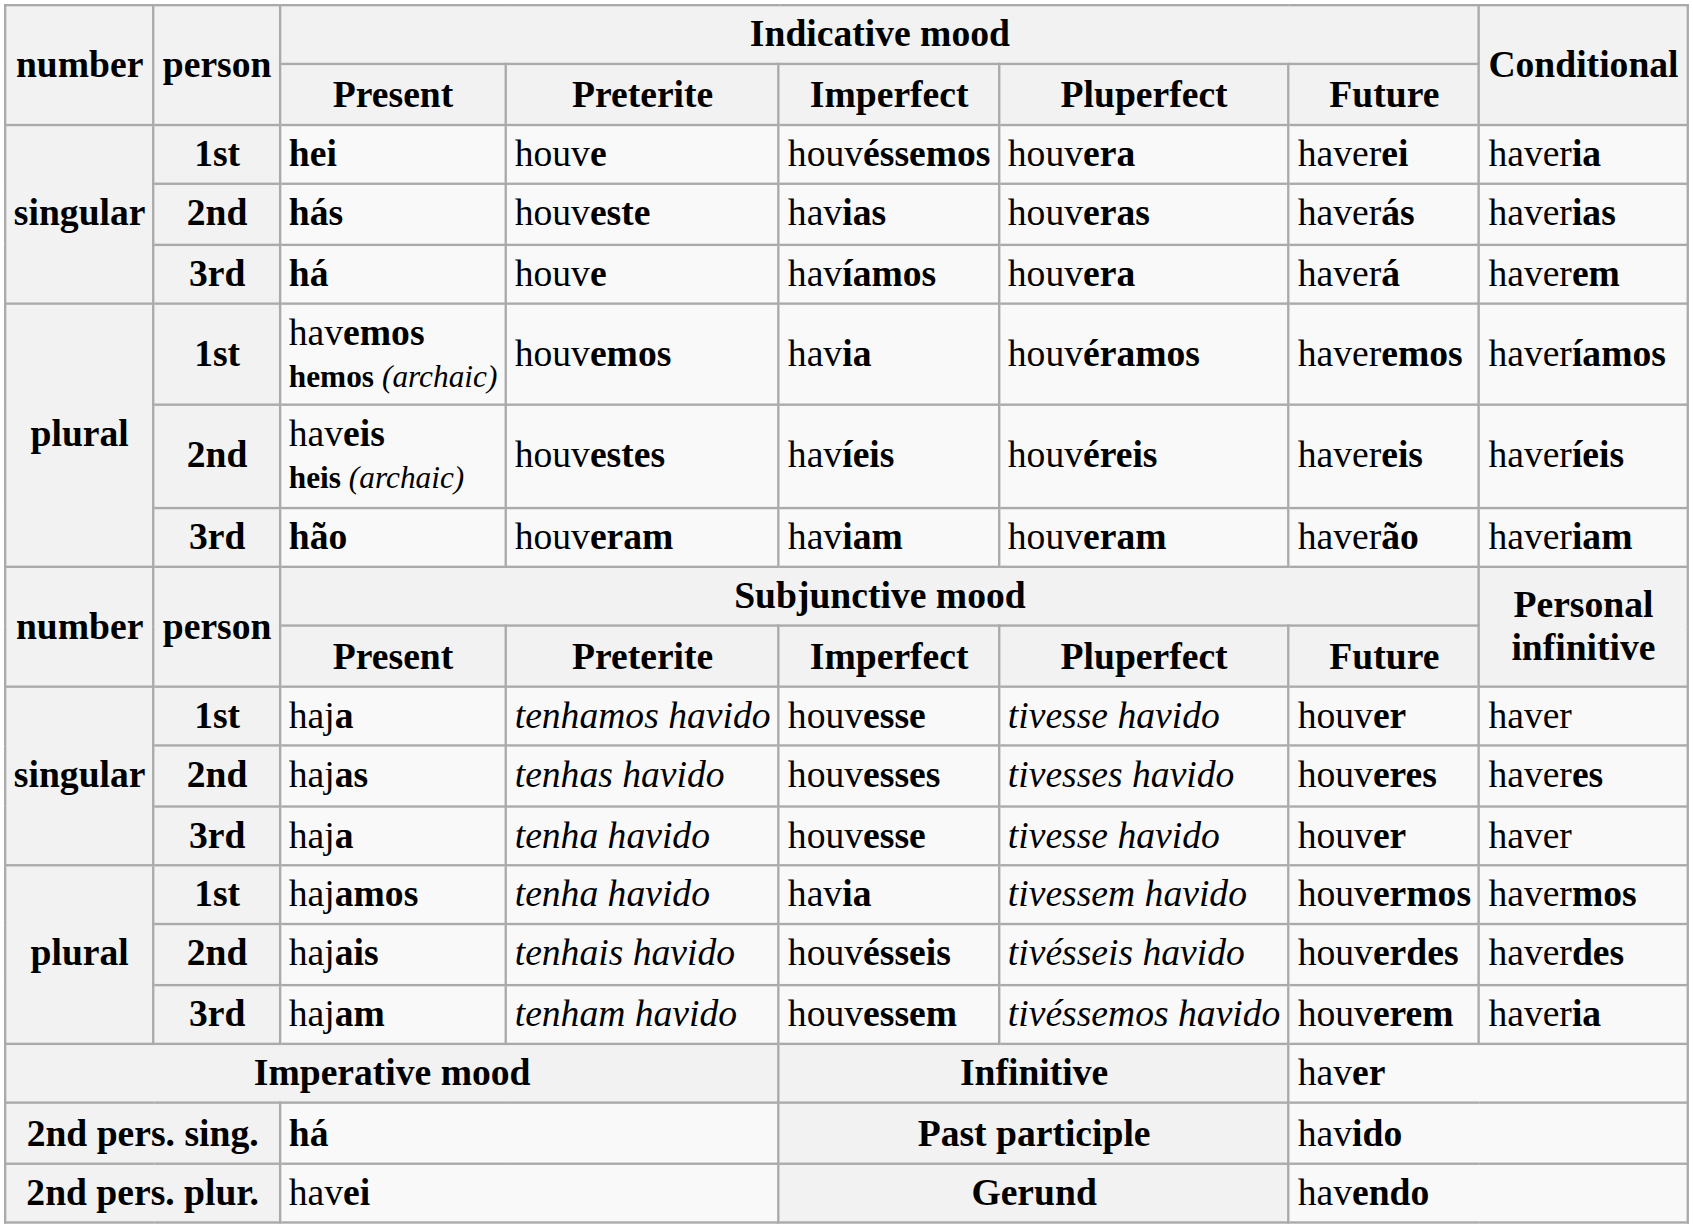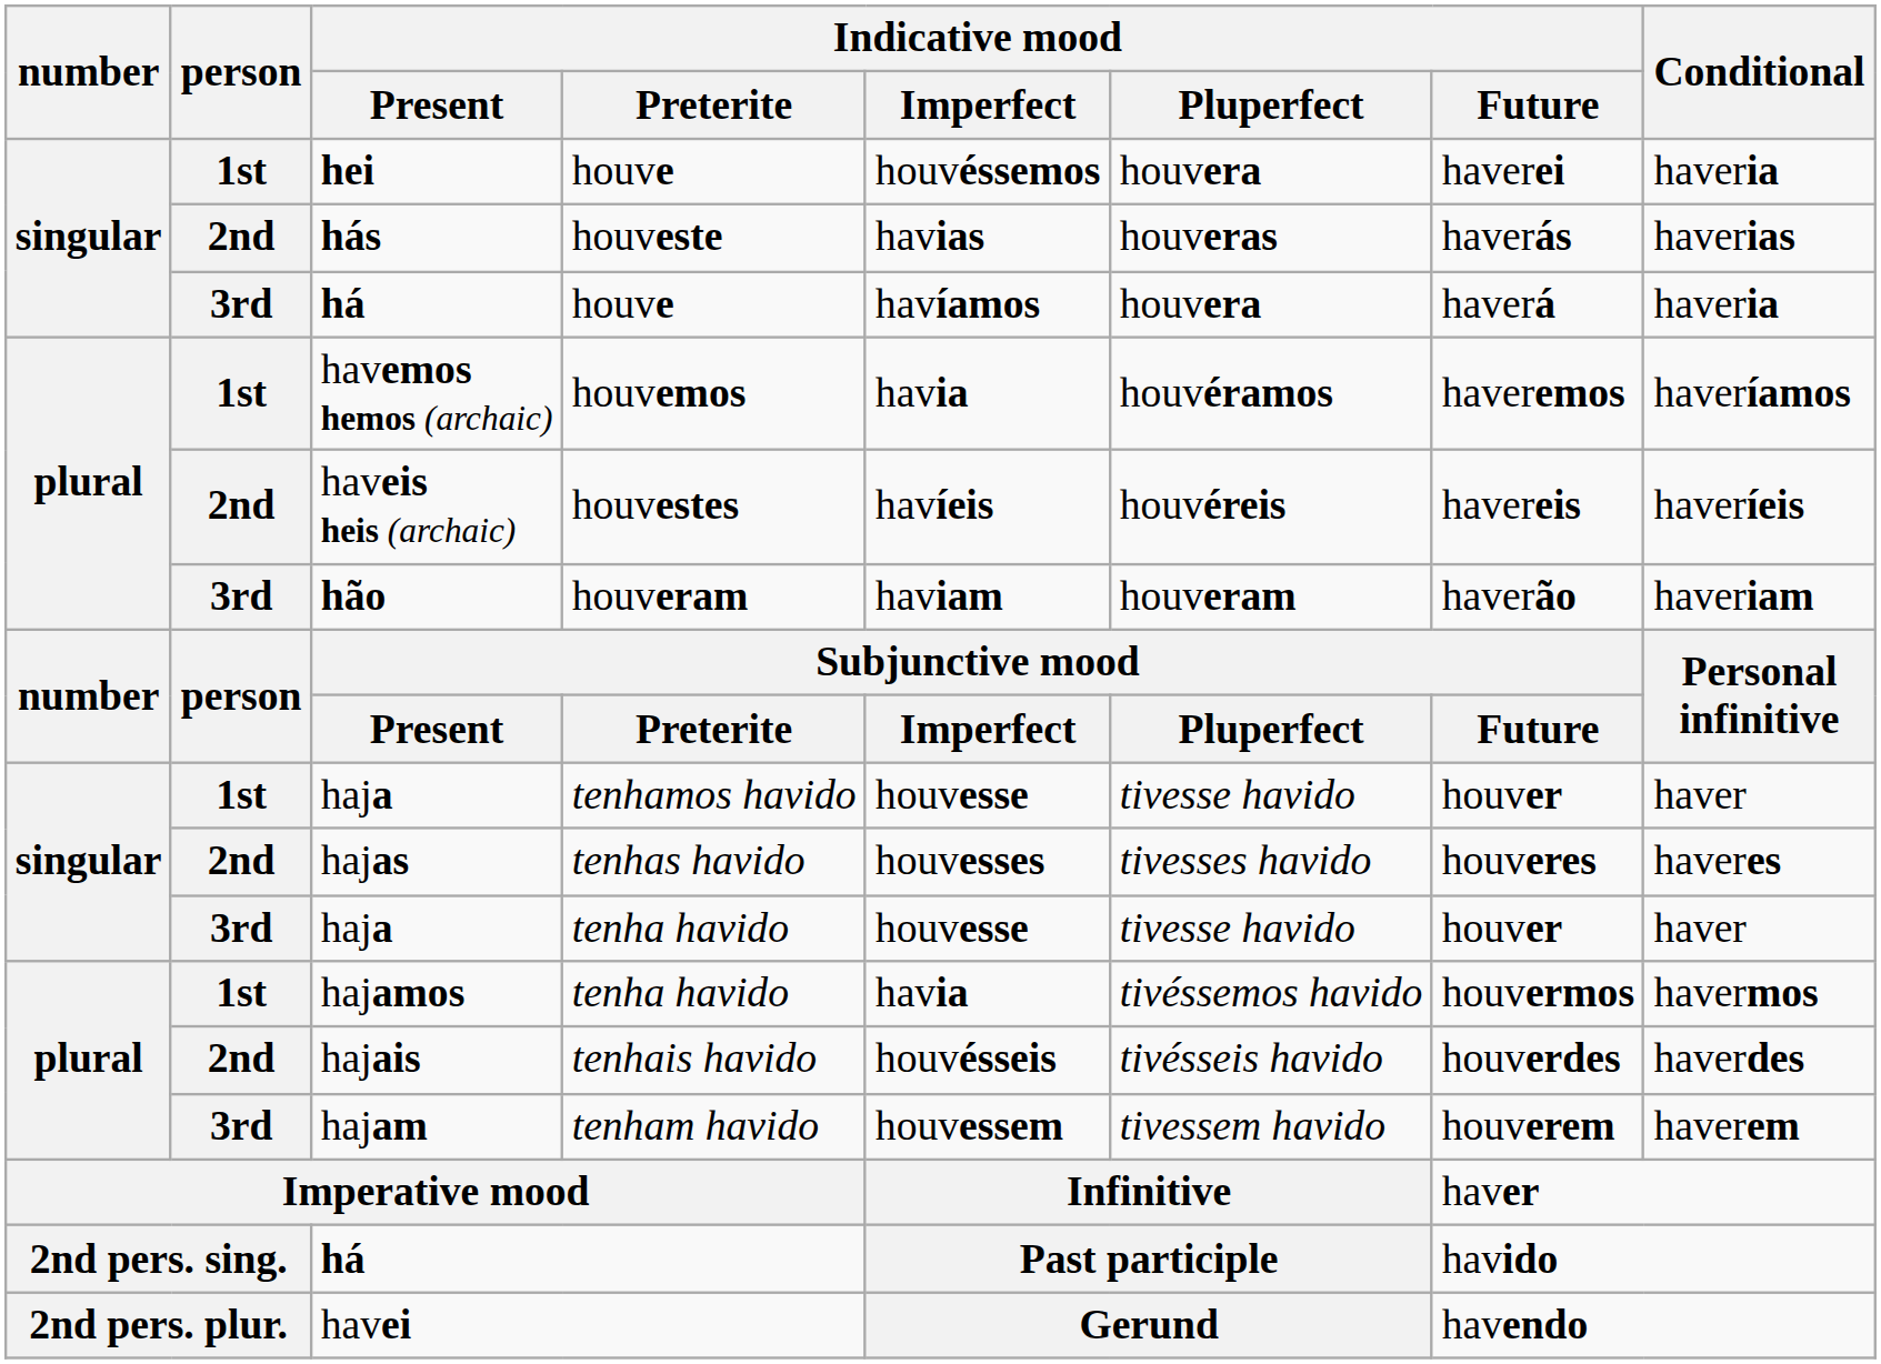3rd / há | Conditional: haverem -> haveria
hajamos | Indicative mood / Pluperfect: tivessem havido -> tivéssemos havido
hajam | Indicative mood / Pluperfect: tivéssemos havido -> tivessem havido
hajam | Conditional: haveria -> haverem
